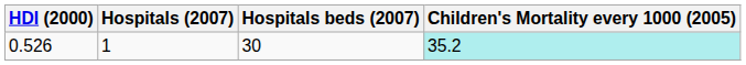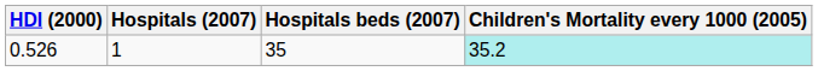0.526 | Hospitals beds (2007): 30 -> 35
